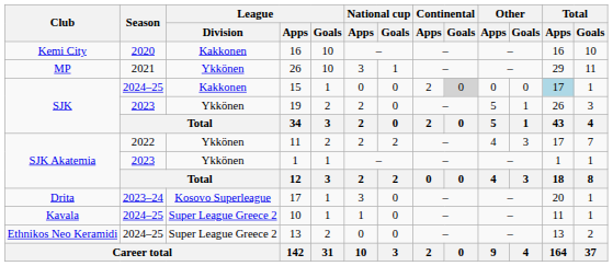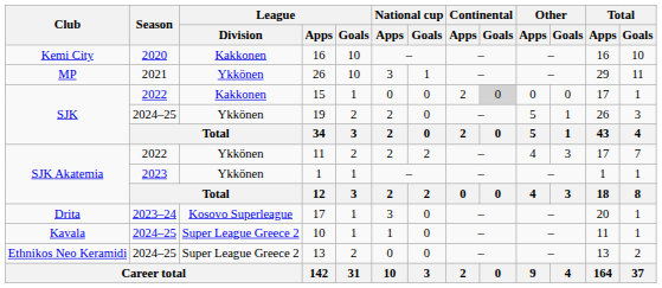15 | Season: 2024–25 -> 2022
15 | Total / Apps: lightblue background -> no background
19 | Season: 2023 -> 2024–25
